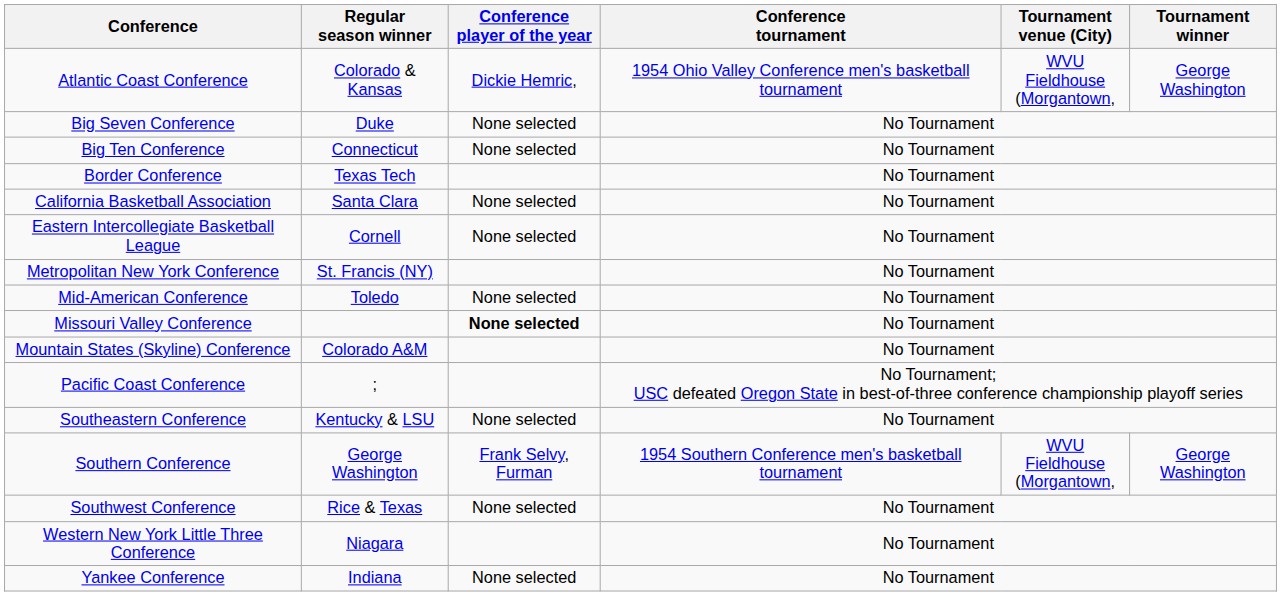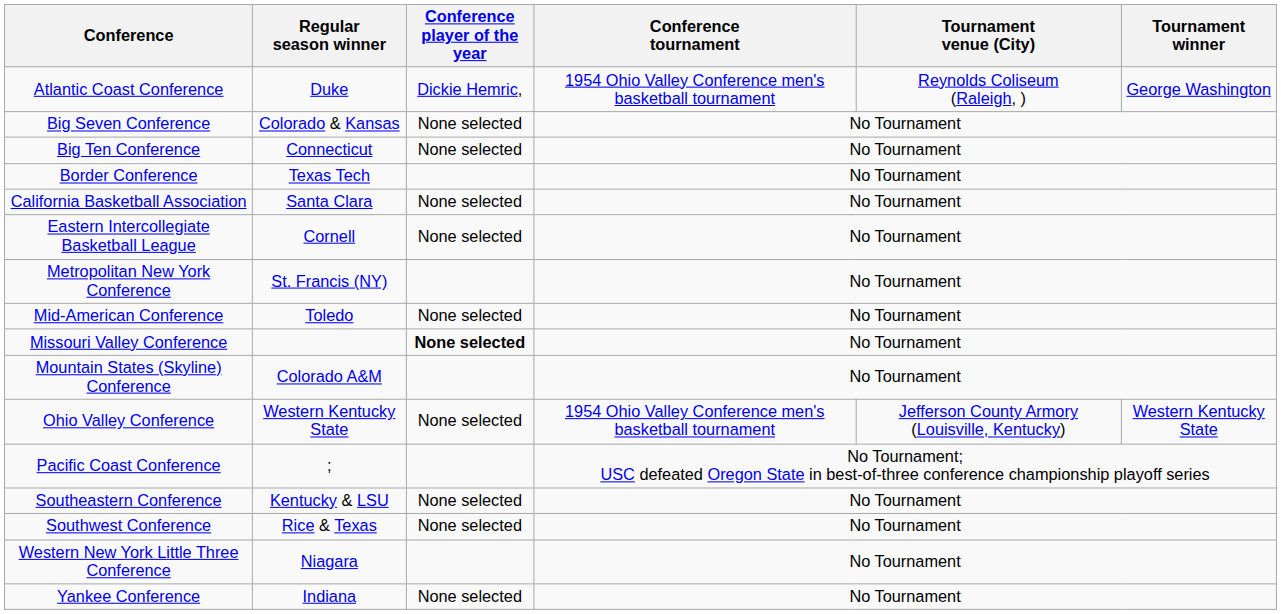Atlantic Coast Conference | Regular season winner: Colorado & Kansas -> Duke
Atlantic Coast Conference | Tournament venue (City): WVU Fieldhouse (Morgantown, -> Reynolds Coliseum (Raleigh, )
Big Seven Conference | Regular season winner: Duke -> Colorado & Kansas
+ row: Ohio Valley Conference | Western Kentucky State | None selected | 1954 Ohio Valley Conference men's basketball tournament | Jefferson County Armory (Louisville, Kentucky) | Western Kentucky State
- row: Southern Conference | George Washington | Frank Selvy, Furman | 1954 Southern Conference men's basketball tournament | WVU Fieldhouse (Morgantown, | George Washington
